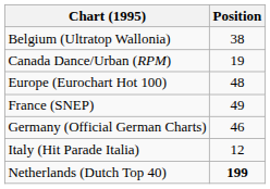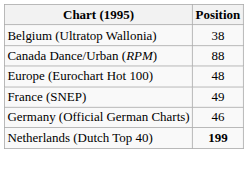Canada Dance/Urban (RPM) | Position: 19 -> 88
- row: Italy (Hit Parade Italia) | 12
